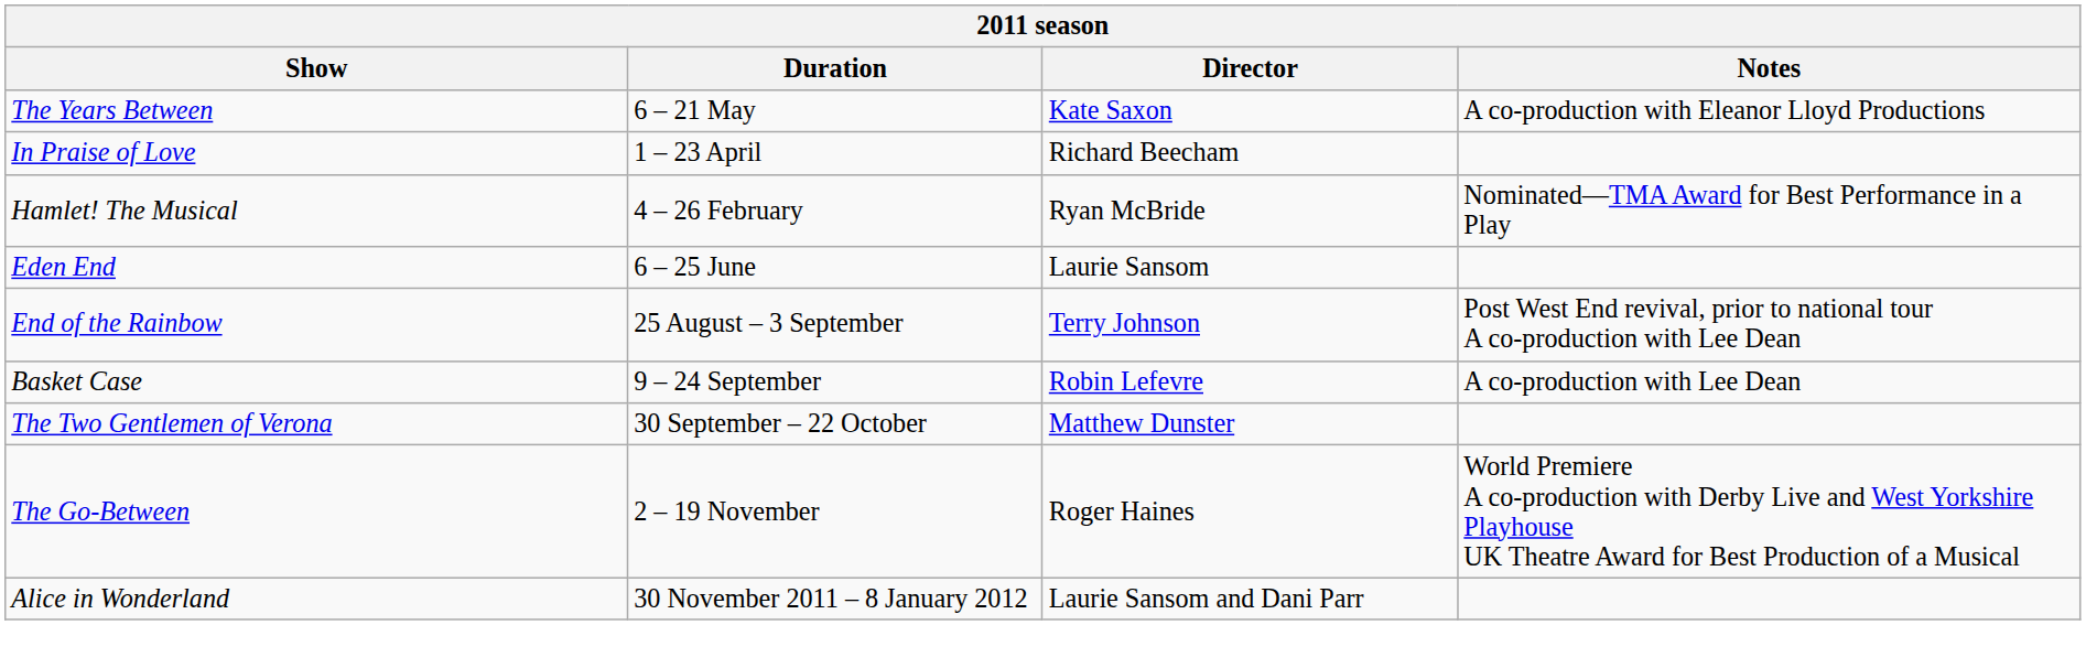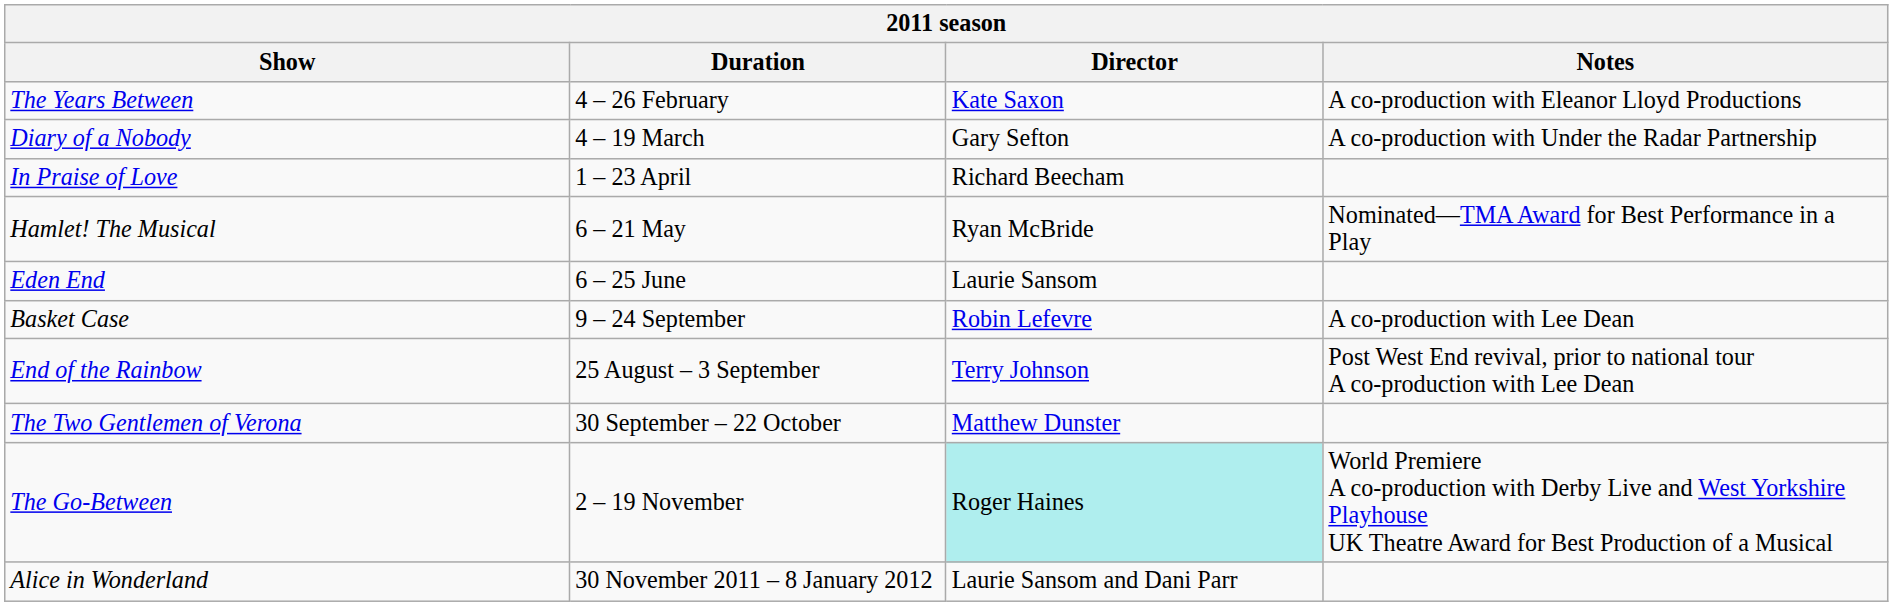The Years Between | Duration: 6 – 21 May -> 4 – 26 February
+ row: Diary of a Nobody | 4 – 19 March | Gary Sefton | A co-production with Under the Radar Partnership
Hamlet! The Musical | Duration: 4 – 26 February -> 6 – 21 May
rows swapped: End of the Rainbow <-> Basket Case
The Go-Between | Director: no background -> paleturquoise background
